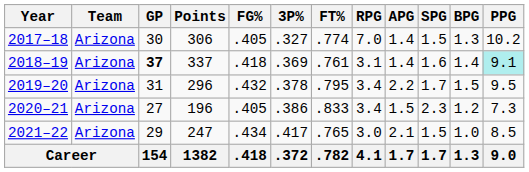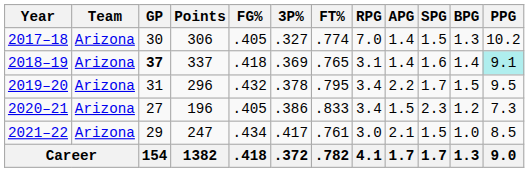2018–19 | FT%: .761 -> .765
2021–22 | FT%: .765 -> .761
